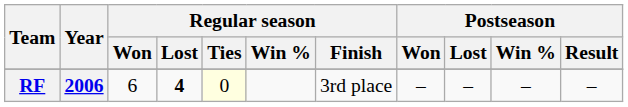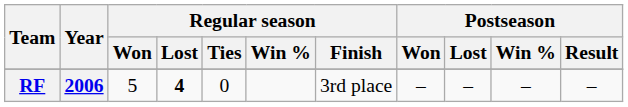RF | Regular season / Won: 6 -> 5
RF | Regular season / Ties: lightyellow background -> no background
